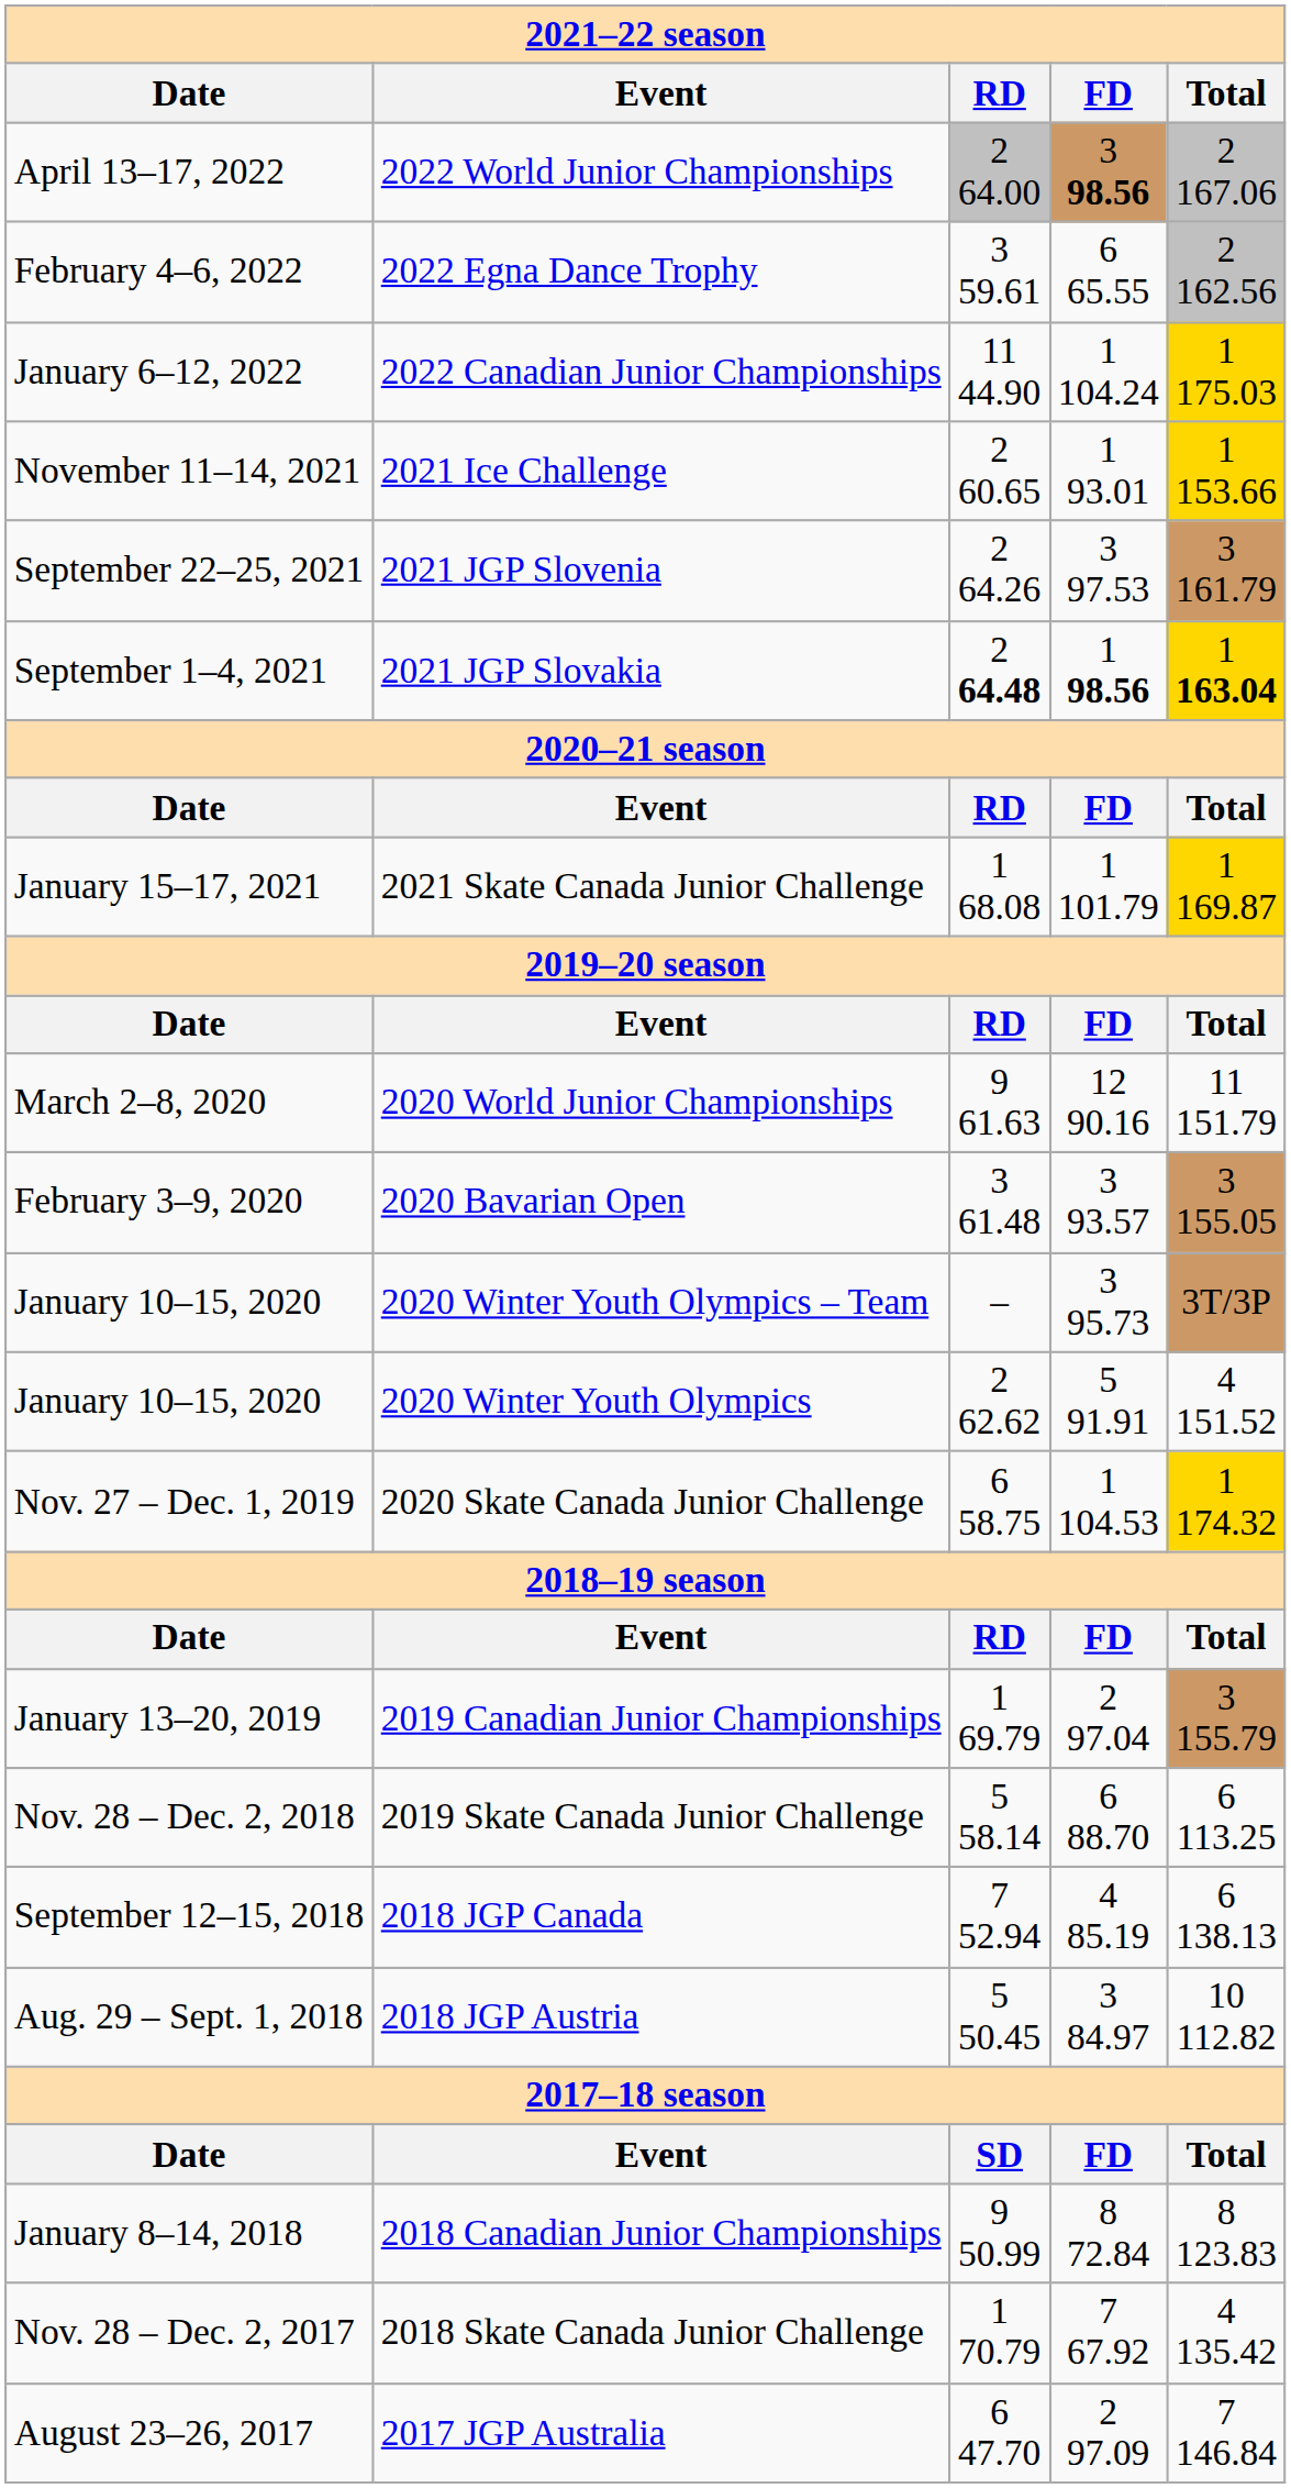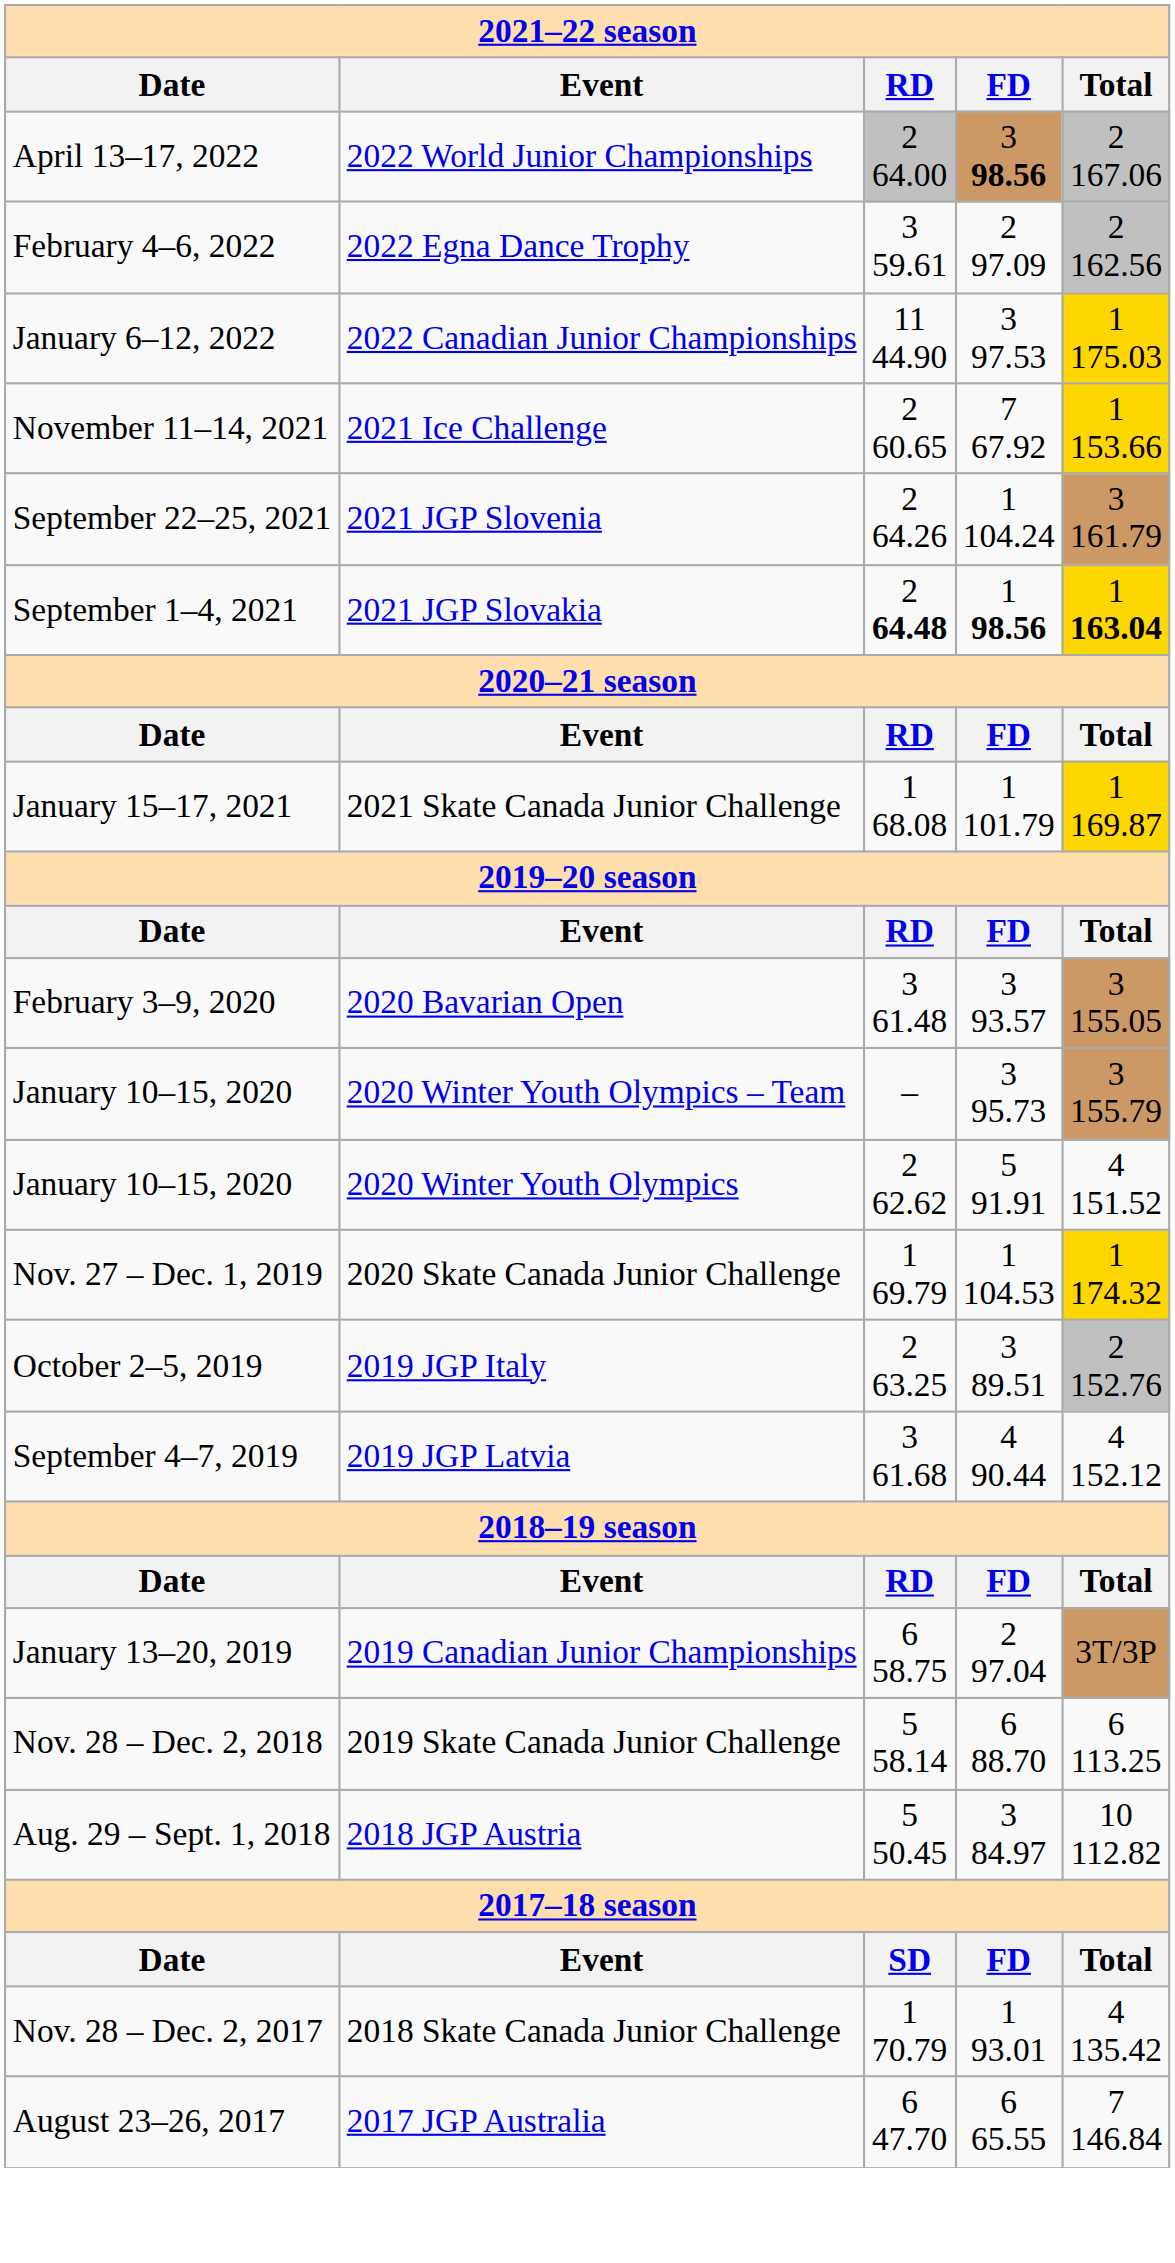2022 Egna Dance Trophy | FD: 6 65.55 -> 2 97.09
2022 Canadian Junior Championships | FD: 1 104.24 -> 3 97.53
2021 Ice Challenge | FD: 1 93.01 -> 7 67.92
2021 JGP Slovenia | FD: 3 97.53 -> 1 104.24
- row: March 2–8, 2020 | 2020 World Junior Championships | 9 61.63 | 12 90.16 | 11 151.79
2020 Winter Youth Olympics – Team | Total: 3T/3P -> 3 155.79
2020 Skate Canada Junior Challenge | RD: 6 58.75 -> 1 69.79
+ row: October 2–5, 2019 | 2019 JGP Italy | 2 63.25 | 3 89.51 | 2 152.76
+ row: September 4–7, 2019 | 2019 JGP Latvia | 3 61.68 | 4 90.44 | 4 152.12
2019 Canadian Junior Championships | RD: 1 69.79 -> 6 58.75
2019 Canadian Junior Championships | Total: 3 155.79 -> 3T/3P
- row: September 12–15, 2018 | 2018 JGP Canada | 7 52.94 | 4 85.19 | 6 138.13
- row: January 8–14, 2018 | 2018 Canadian Junior Championships | 9 50.99 | 8 72.84 | 8 123.83
2018 Skate Canada Junior Challenge | FD: 7 67.92 -> 1 93.01
2017 JGP Australia | FD: 2 97.09 -> 6 65.55
